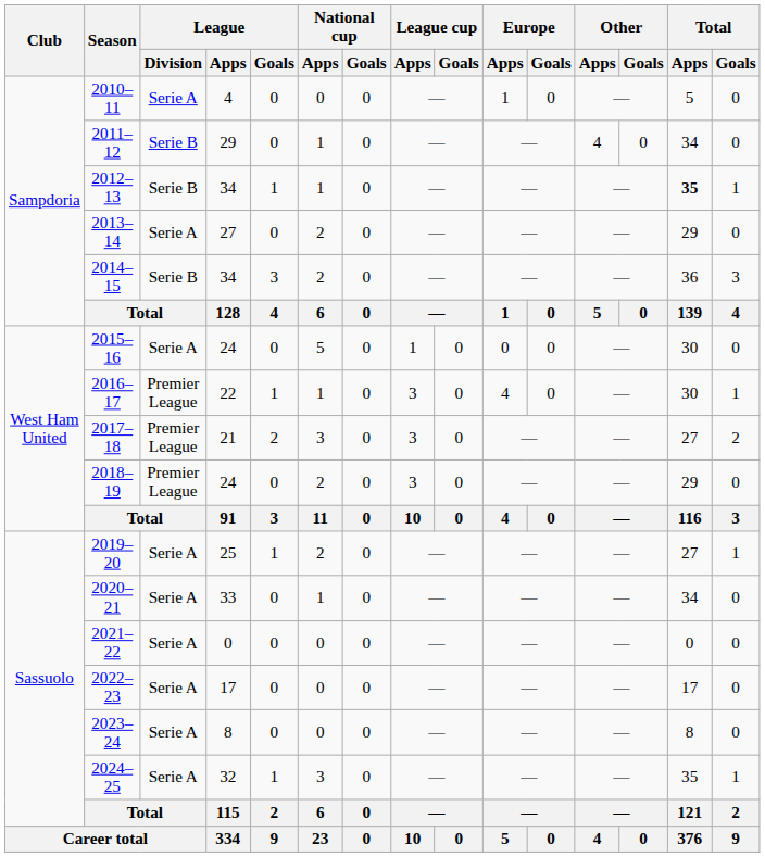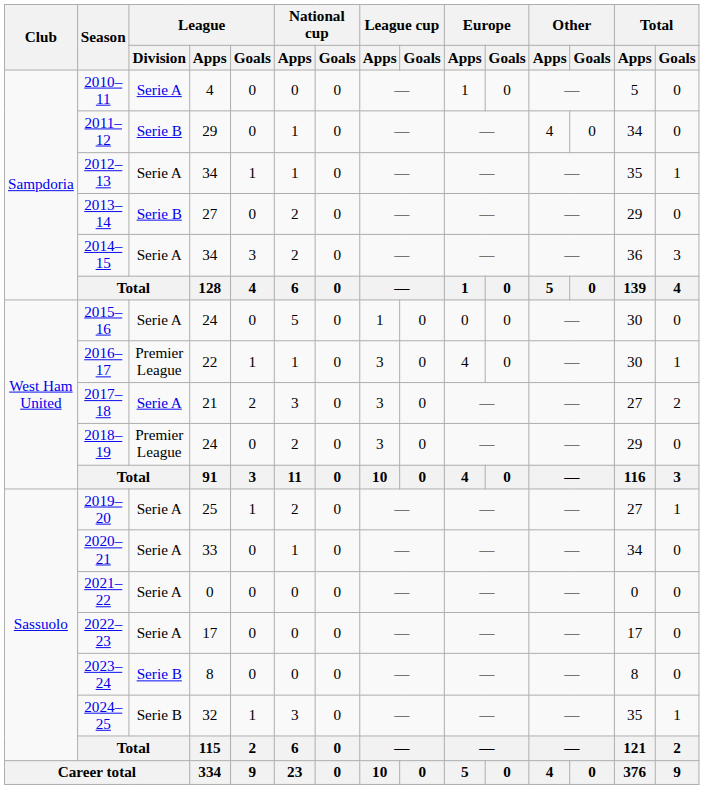2012–13 | League / Division: Serie B -> Serie A
2012–13 | Total / Apps: bold -> normal
2013–14 | League / Division: Serie A -> Serie B
2014–15 | League / Division: Serie B -> Serie A
2017–18 | League / Division: Premier League -> Serie A
2023–24 | League / Division: Serie A -> Serie B
2024–25 | League / Division: Serie A -> Serie B
